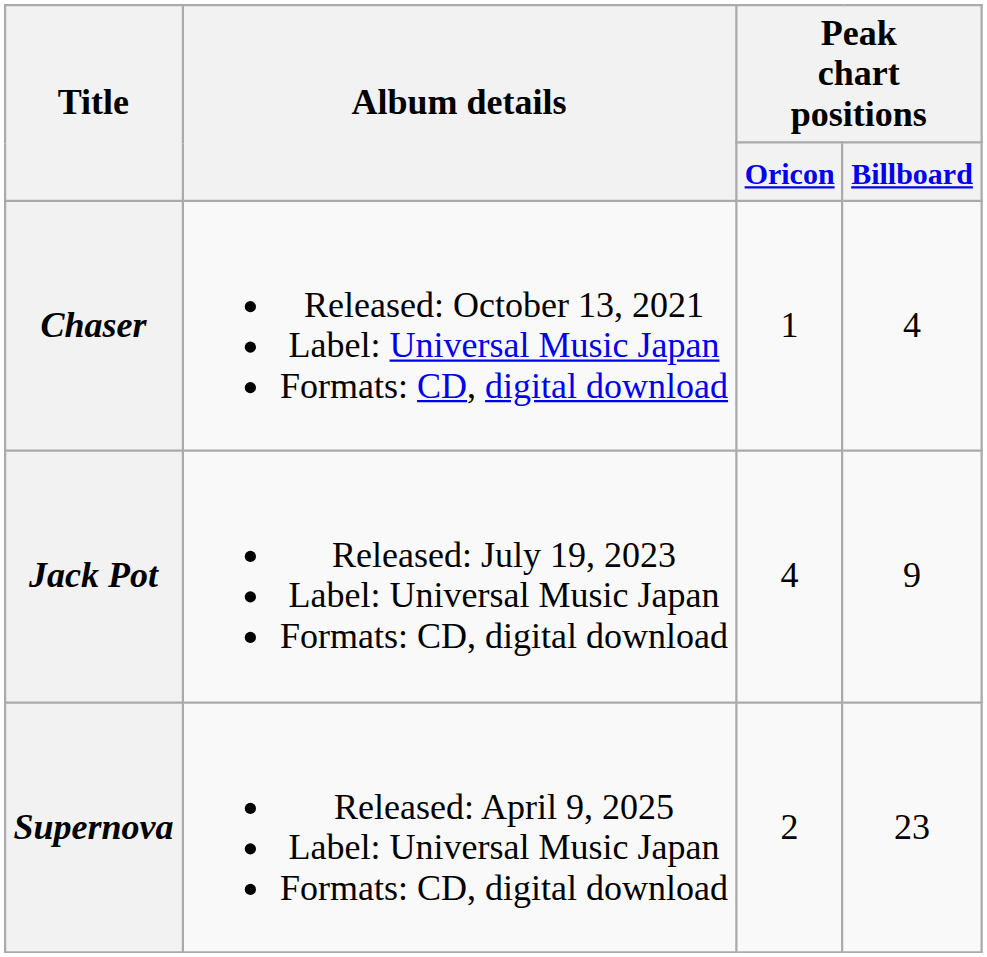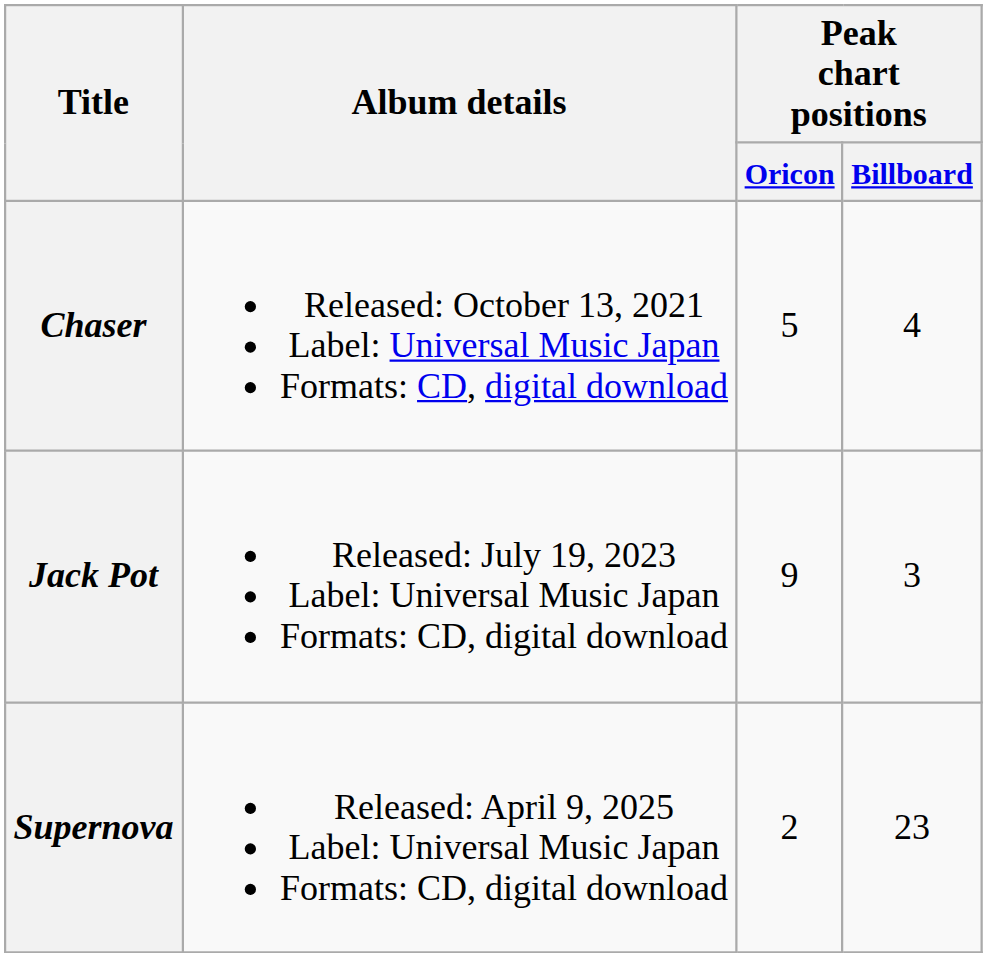Chaser | Peak chart positions / Oricon: 1 -> 5
Jack Pot | Peak chart positions / Oricon: 4 -> 9
Jack Pot | Peak chart positions / Billboard: 9 -> 3
